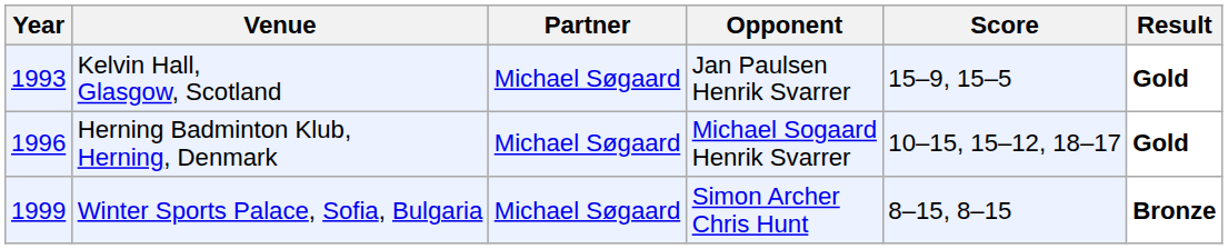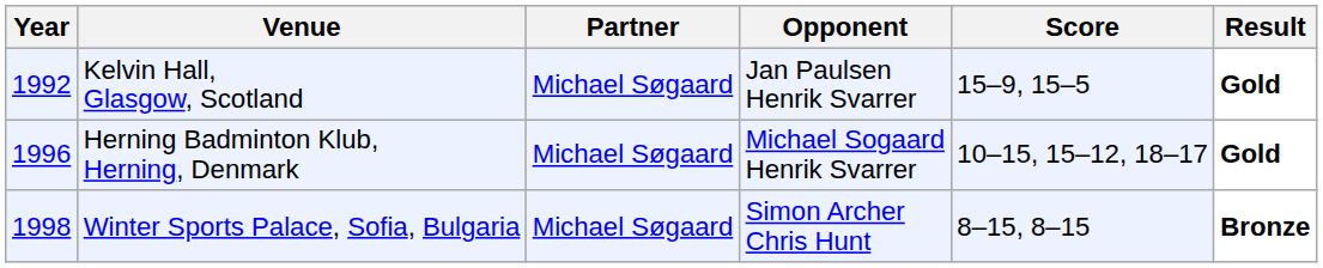Kelvin Hall, Glasgow, Scotland | Year: 1993 -> 1992
Winter Sports Palace, Sofia, Bulgaria | Year: 1999 -> 1998
